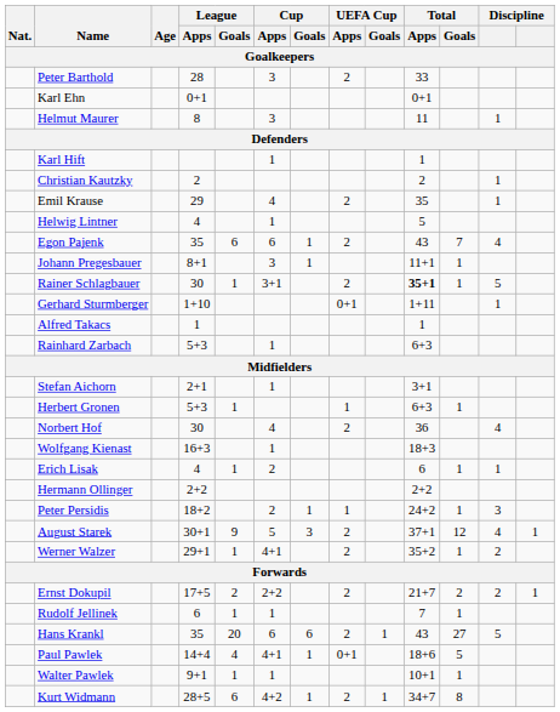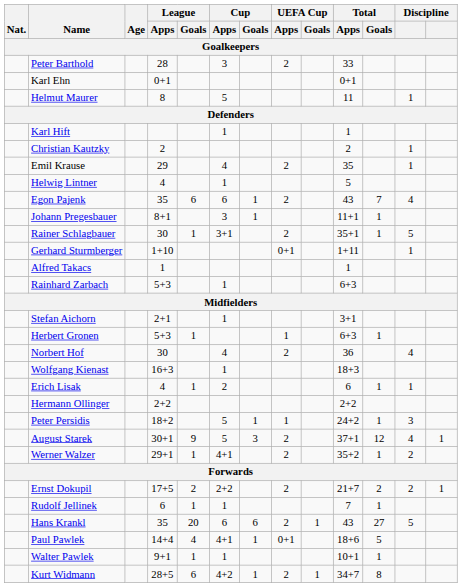Helmut Maurer | Cup / Apps: 3 -> 5
Rainer Schlagbauer | Total / Apps: bold -> normal
Peter Persidis | Cup / Apps: 2 -> 5
